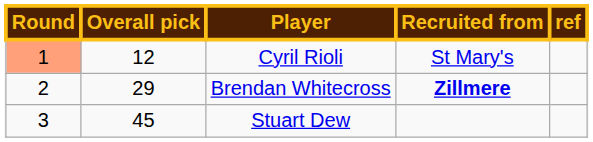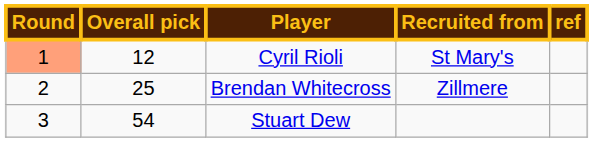Brendan Whitecross | Overall pick: 29 -> 25
Brendan Whitecross | Recruited from: bold -> normal
Stuart Dew | Overall pick: 45 -> 54
